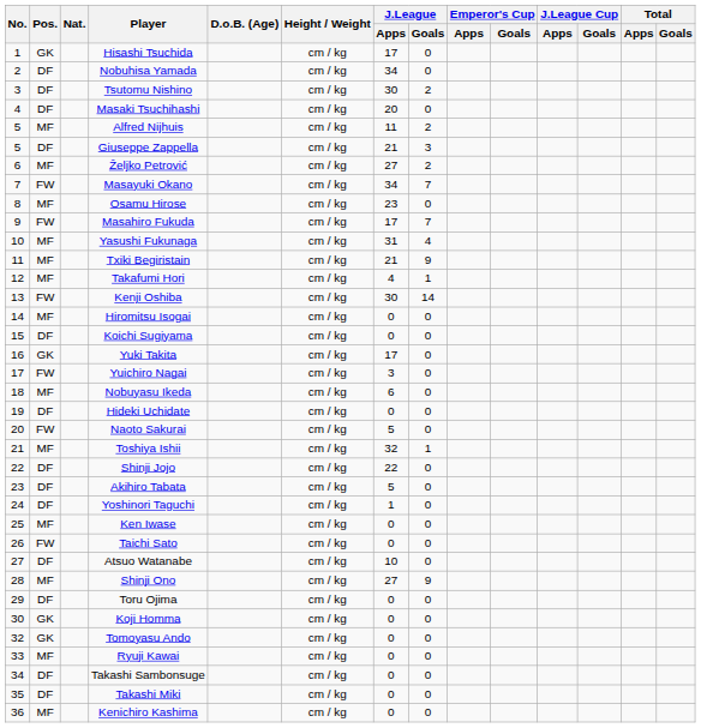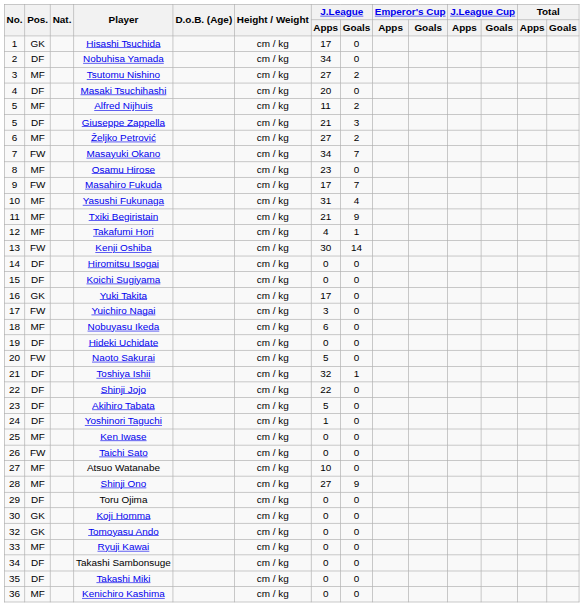Tsutomu Nishino | Pos.: DF -> MF
Tsutomu Nishino | J.League / Apps: 30 -> 27
Hiromitsu Isogai | Pos.: MF -> DF
Toshiya Ishii | Pos.: MF -> DF
Atsuo Watanabe | Pos.: DF -> MF
